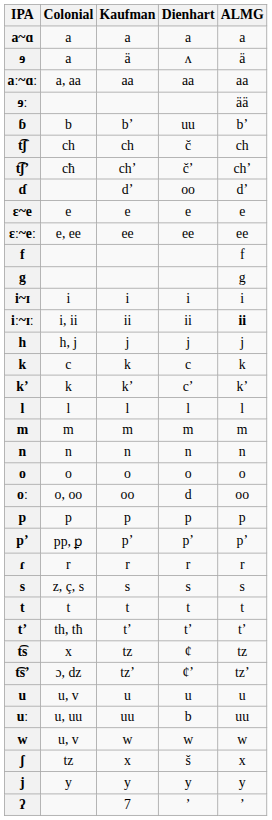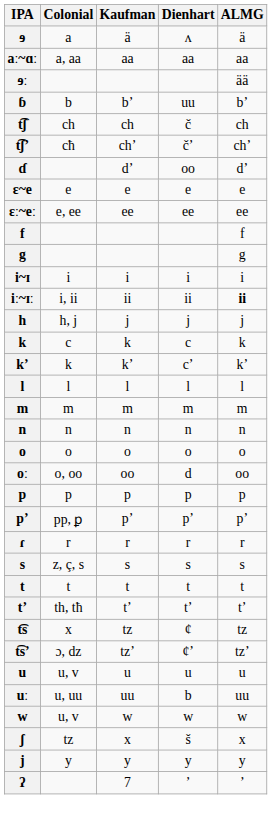- row: a~ɑ | a | a | a | a
